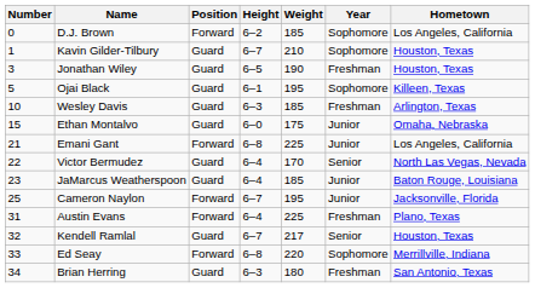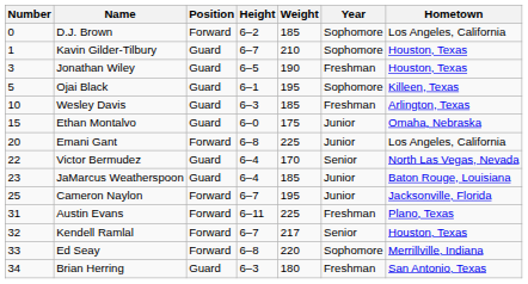Emani Gant | Number: 21 -> 20
Austin Evans | Height: 6–4 -> 6–11
Kendell Ramlal | Position: Guard -> Forward
